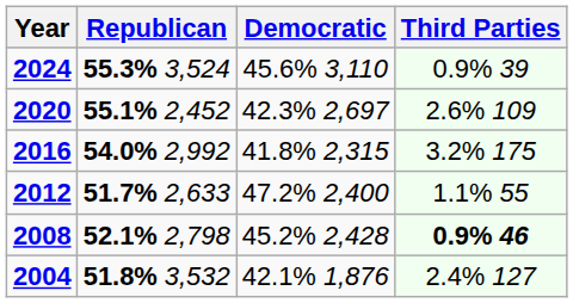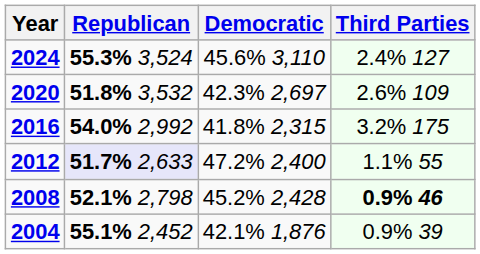2024 | Third Parties: 0.9% 39 -> 2.4% 127
2020 | Republican: 55.1% 2,452 -> 51.8% 3,532
2012 | Republican: no background -> lavender background
2004 | Republican: 51.8% 3,532 -> 55.1% 2,452
2004 | Third Parties: 2.4% 127 -> 0.9% 39
